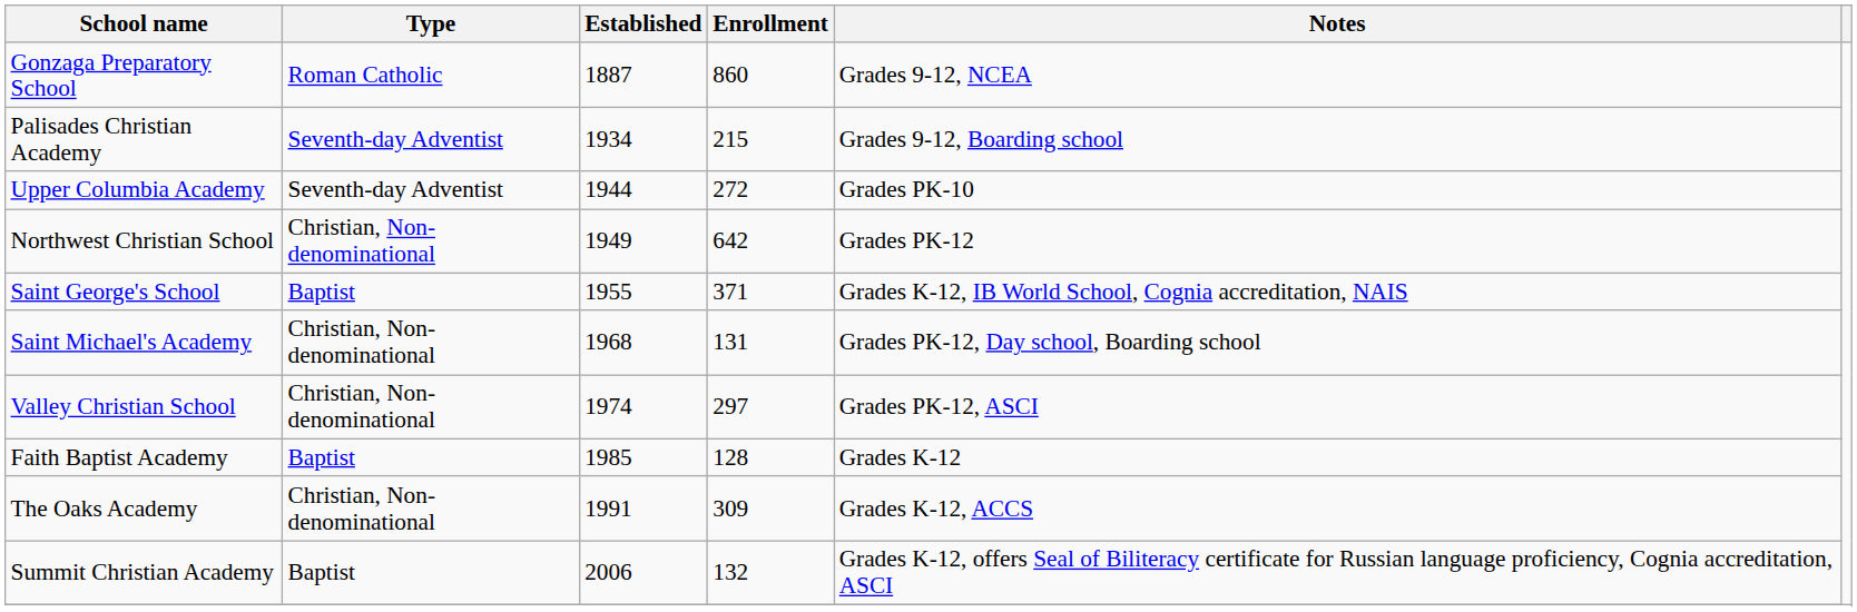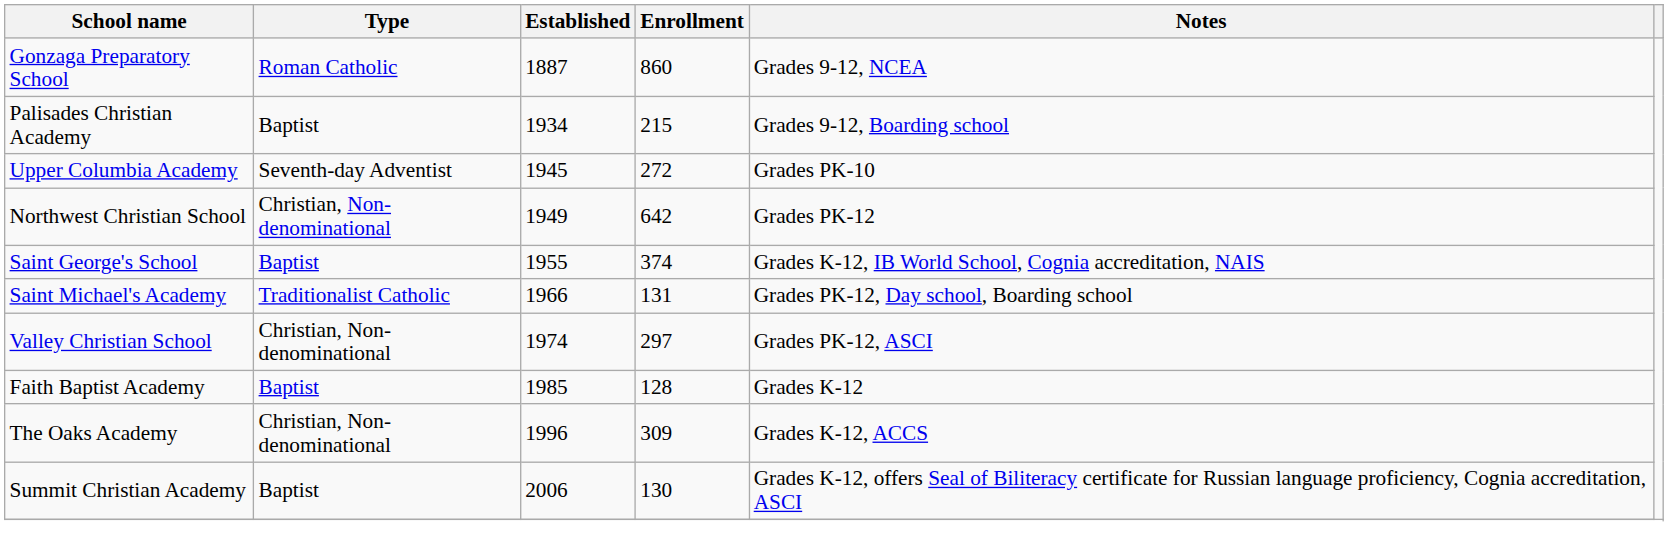Palisades Christian Academy | Type: Seventh-day Adventist -> Baptist
Upper Columbia Academy | Established: 1944 -> 1945
Saint George's School | Enrollment: 371 -> 374
Saint Michael's Academy | Type: Christian, Non-denominational -> Traditionalist Catholic
Saint Michael's Academy | Established: 1968 -> 1966
The Oaks Academy | Established: 1991 -> 1996
Summit Christian Academy | Enrollment: 132 -> 130
